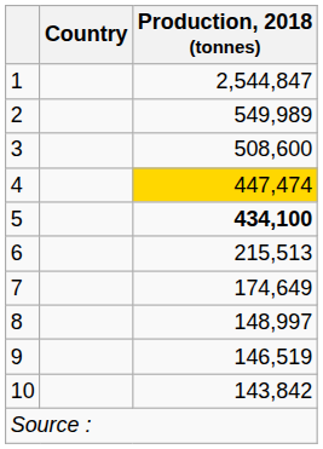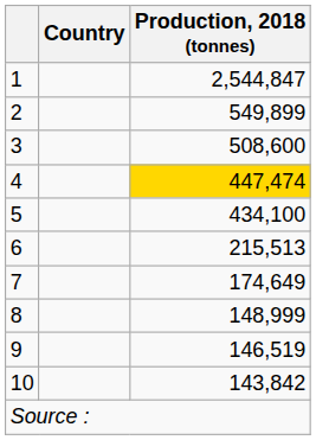2 | Production, 2018 (tonnes): 549,989 -> 549,899
5 | Production, 2018 (tonnes): bold -> normal
8 | Production, 2018 (tonnes): 148,997 -> 148,999
